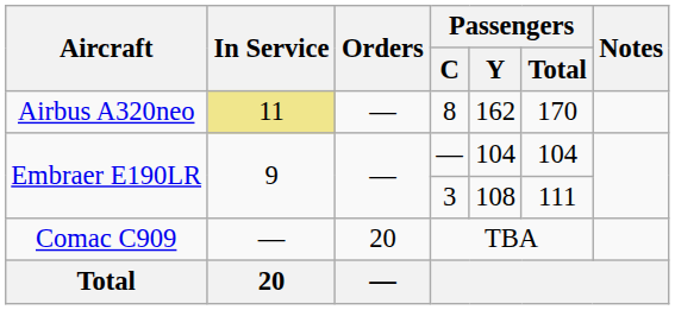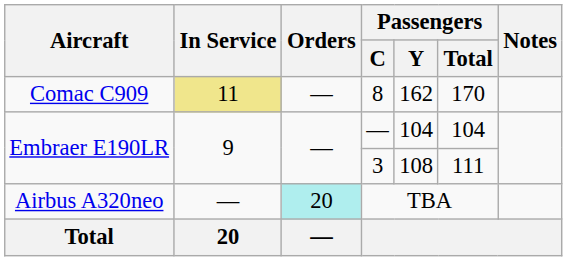8 | Aircraft: Airbus A320neo -> Comac C909
TBA | Aircraft: Comac C909 -> Airbus A320neo
TBA | Orders: no background -> paleturquoise background
